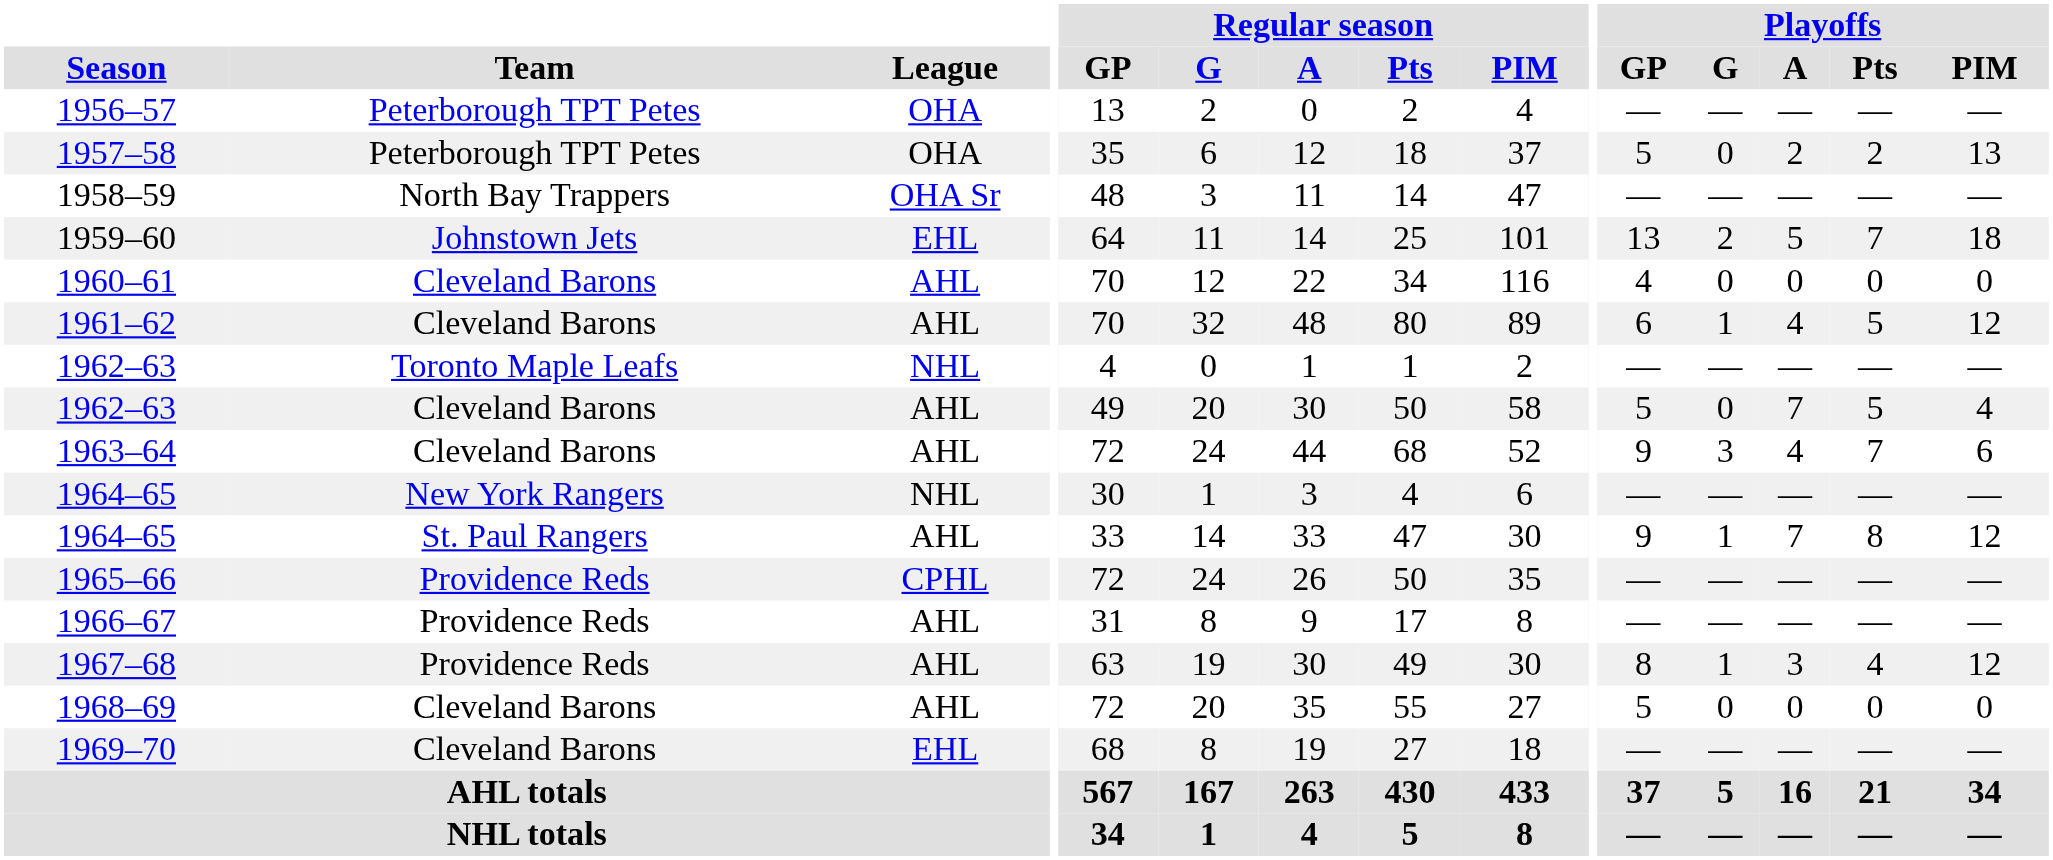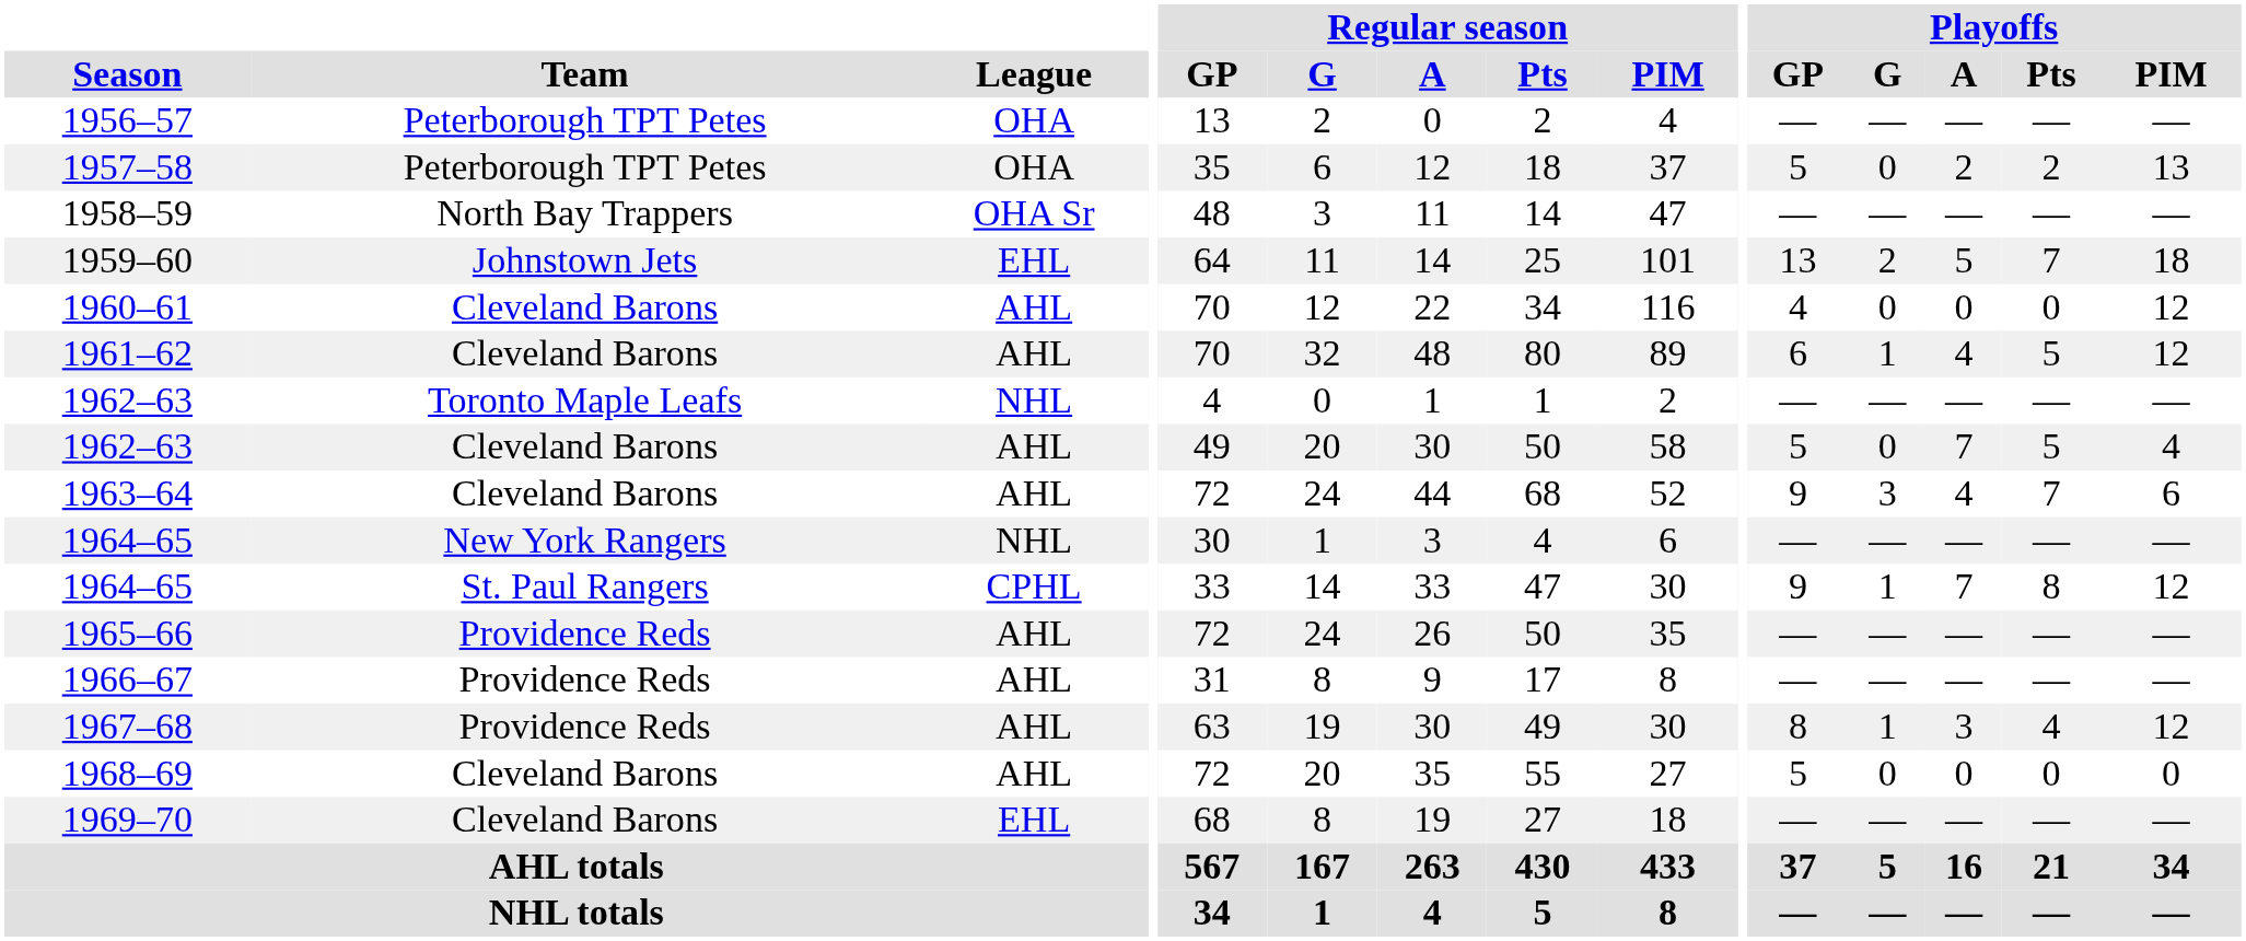1960–61 | Playoffs / PIM: 0 -> 12
1964–65 / St. Paul Rangers | League: AHL -> CPHL
1965–66 | League: CPHL -> AHL
